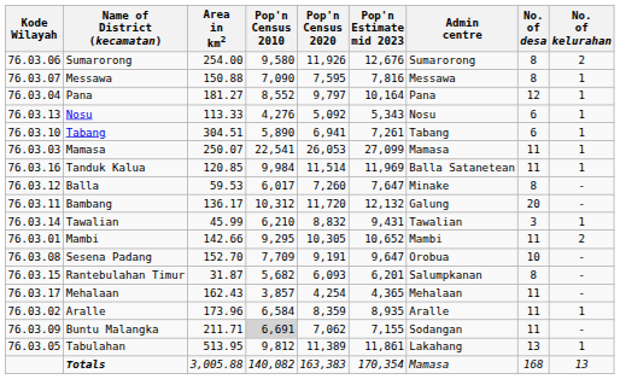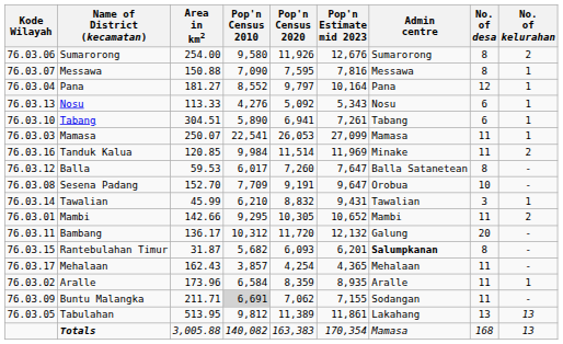Tanduk Kalua | Admin centre: Balla Satanetean -> Minake
Tanduk Kalua | No. of kelurahan: 1 -> 2
Balla | Admin centre: Minake -> Balla Satanetean
rows swapped: Sesena Padang <-> Bambang
Rantebulahan Timur | Admin centre: normal -> bold
Tabulahan | No. of kelurahan: 1 -> 13
